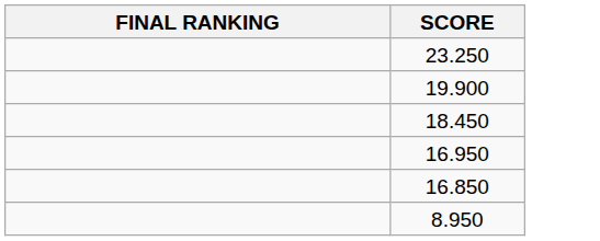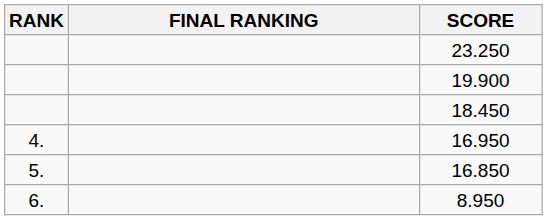+ column: RANK | 4. | 5. | 6.
